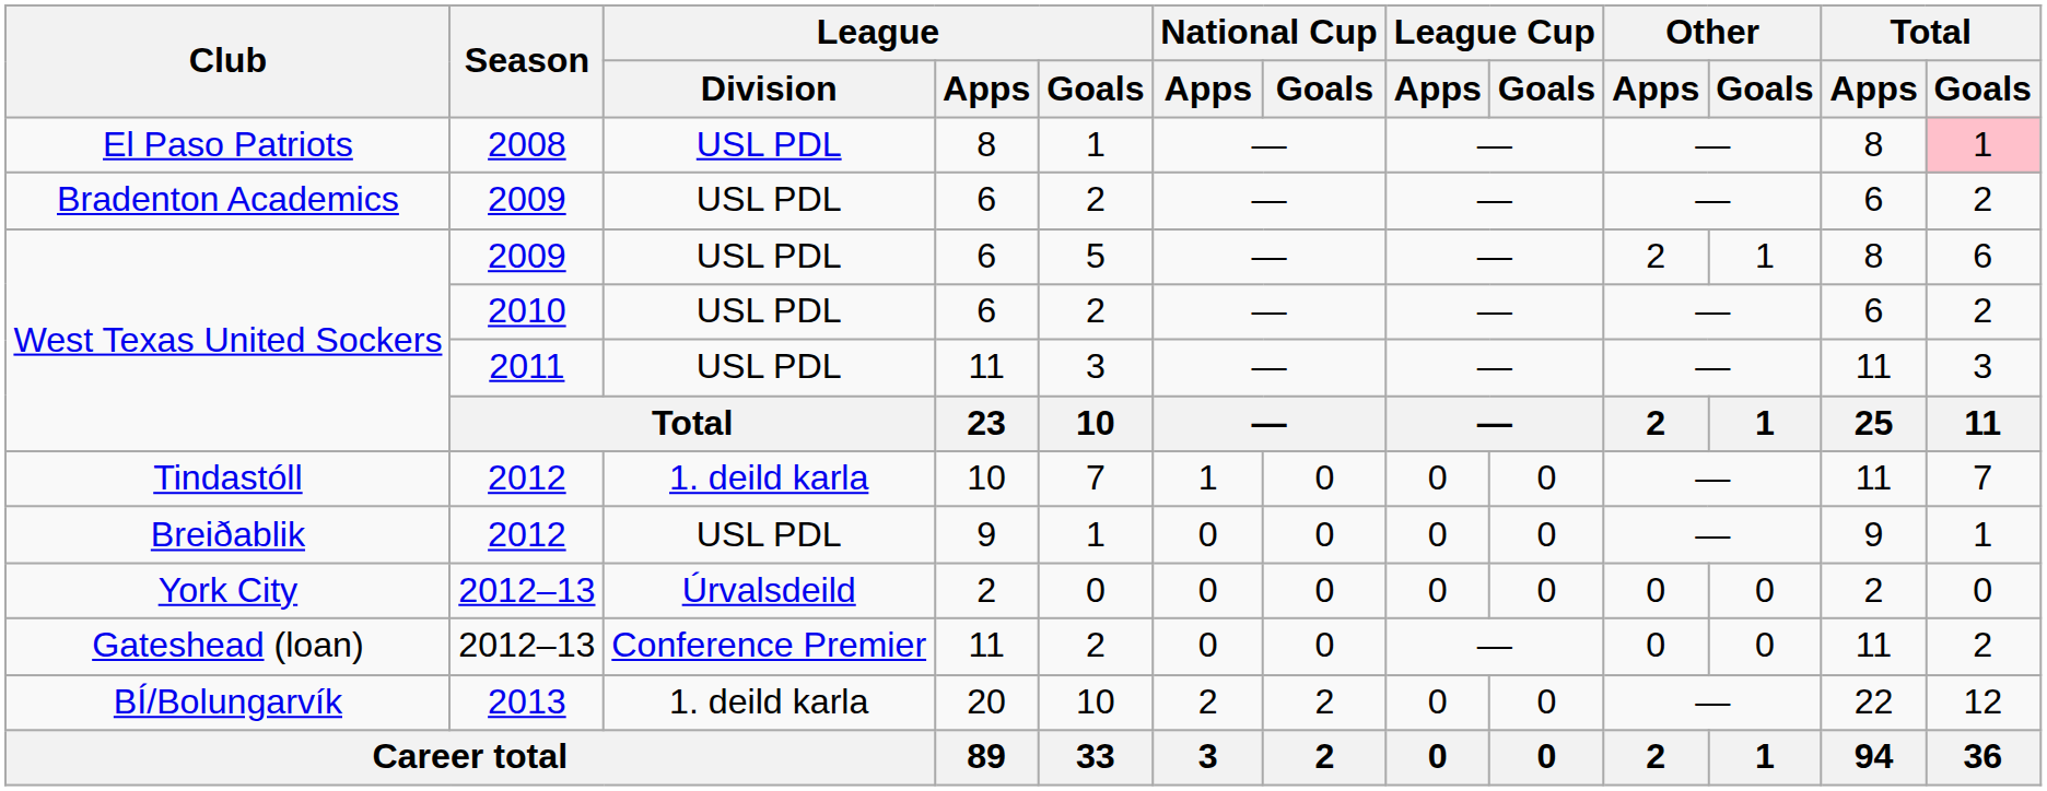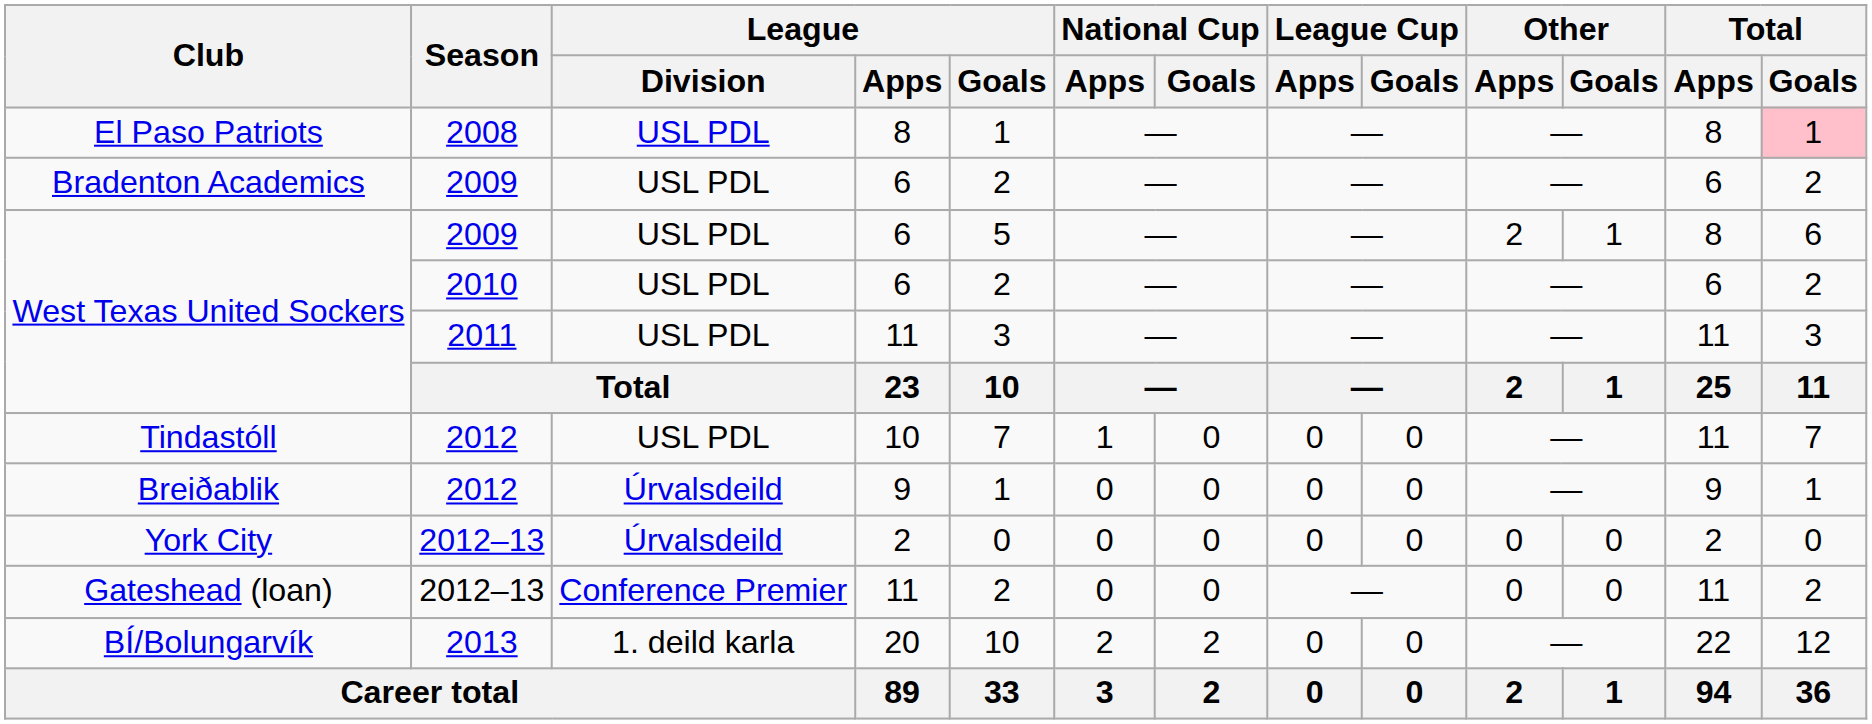Tindastóll | League / Division: 1. deild karla -> USL PDL
Breiðablik | League / Division: USL PDL -> Úrvalsdeild
